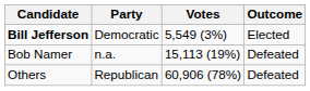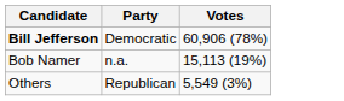- column: Outcome | Elected | Defeated | Defeated
Bill Jefferson | Votes: 5,549 (3%) -> 60,906 (78%)
Others | Votes: 60,906 (78%) -> 5,549 (3%)
